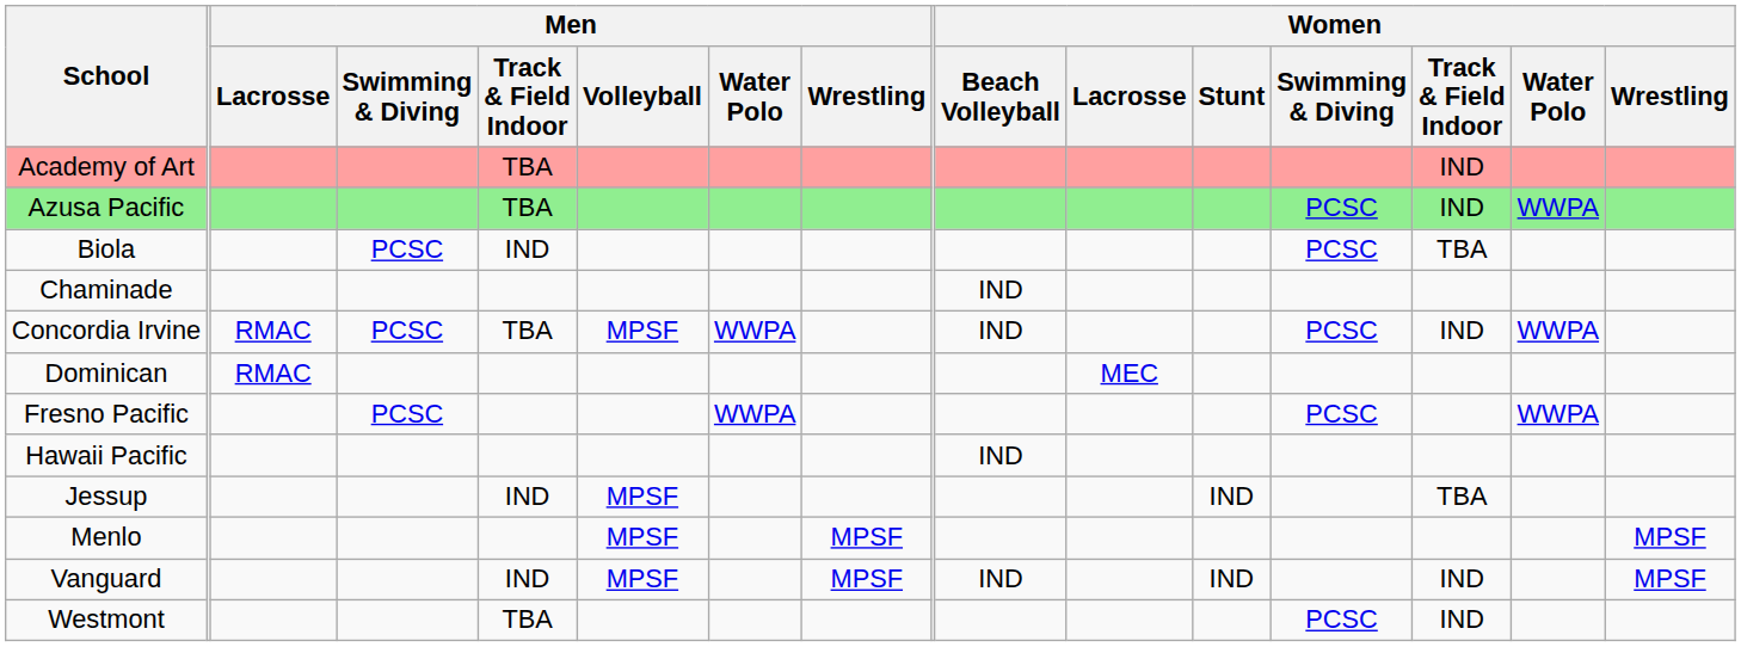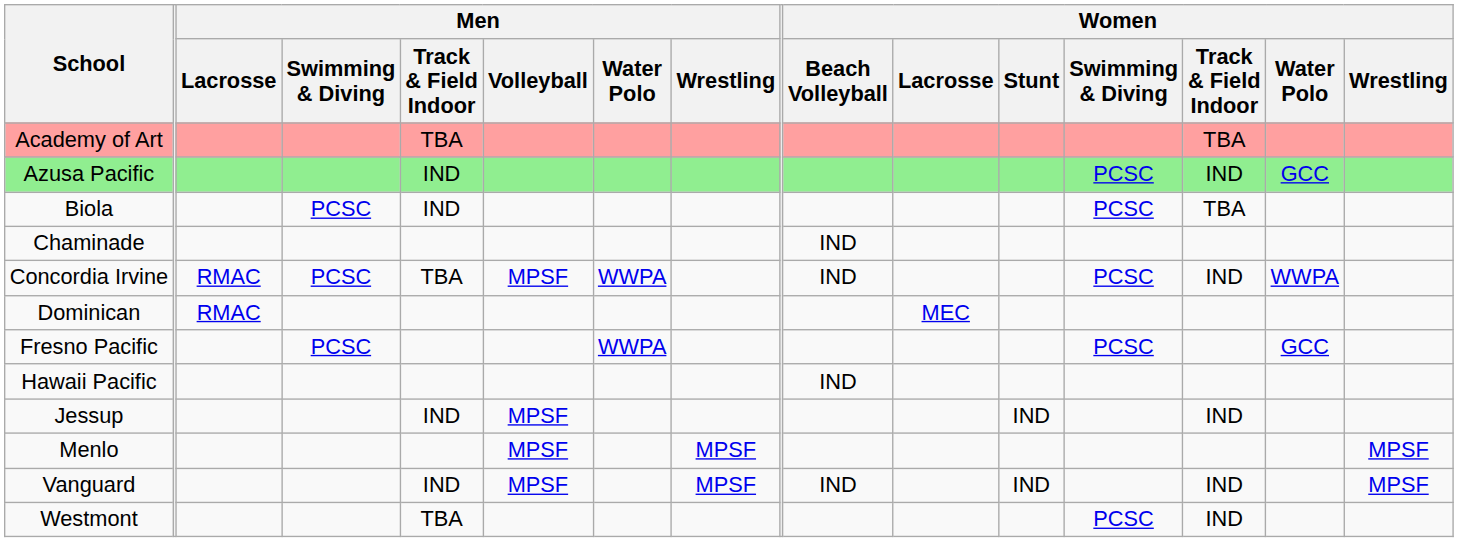Academy of Art | Women / Track & Field Indoor: IND -> TBA
Azusa Pacific | Men / Track & Field Indoor: TBA -> IND
Azusa Pacific | Women / Water Polo: WWPA -> GCC
Fresno Pacific | Women / Water Polo: WWPA -> GCC
Jessup | Women / Track & Field Indoor: TBA -> IND
